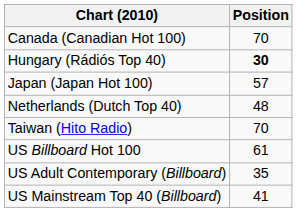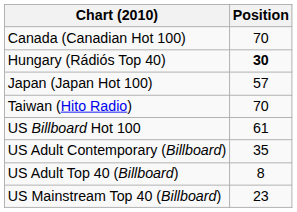- row: Netherlands (Dutch Top 40) | 48
+ row: US Adult Top 40 (Billboard) | 8
US Mainstream Top 40 (Billboard) | Position: 41 -> 23
